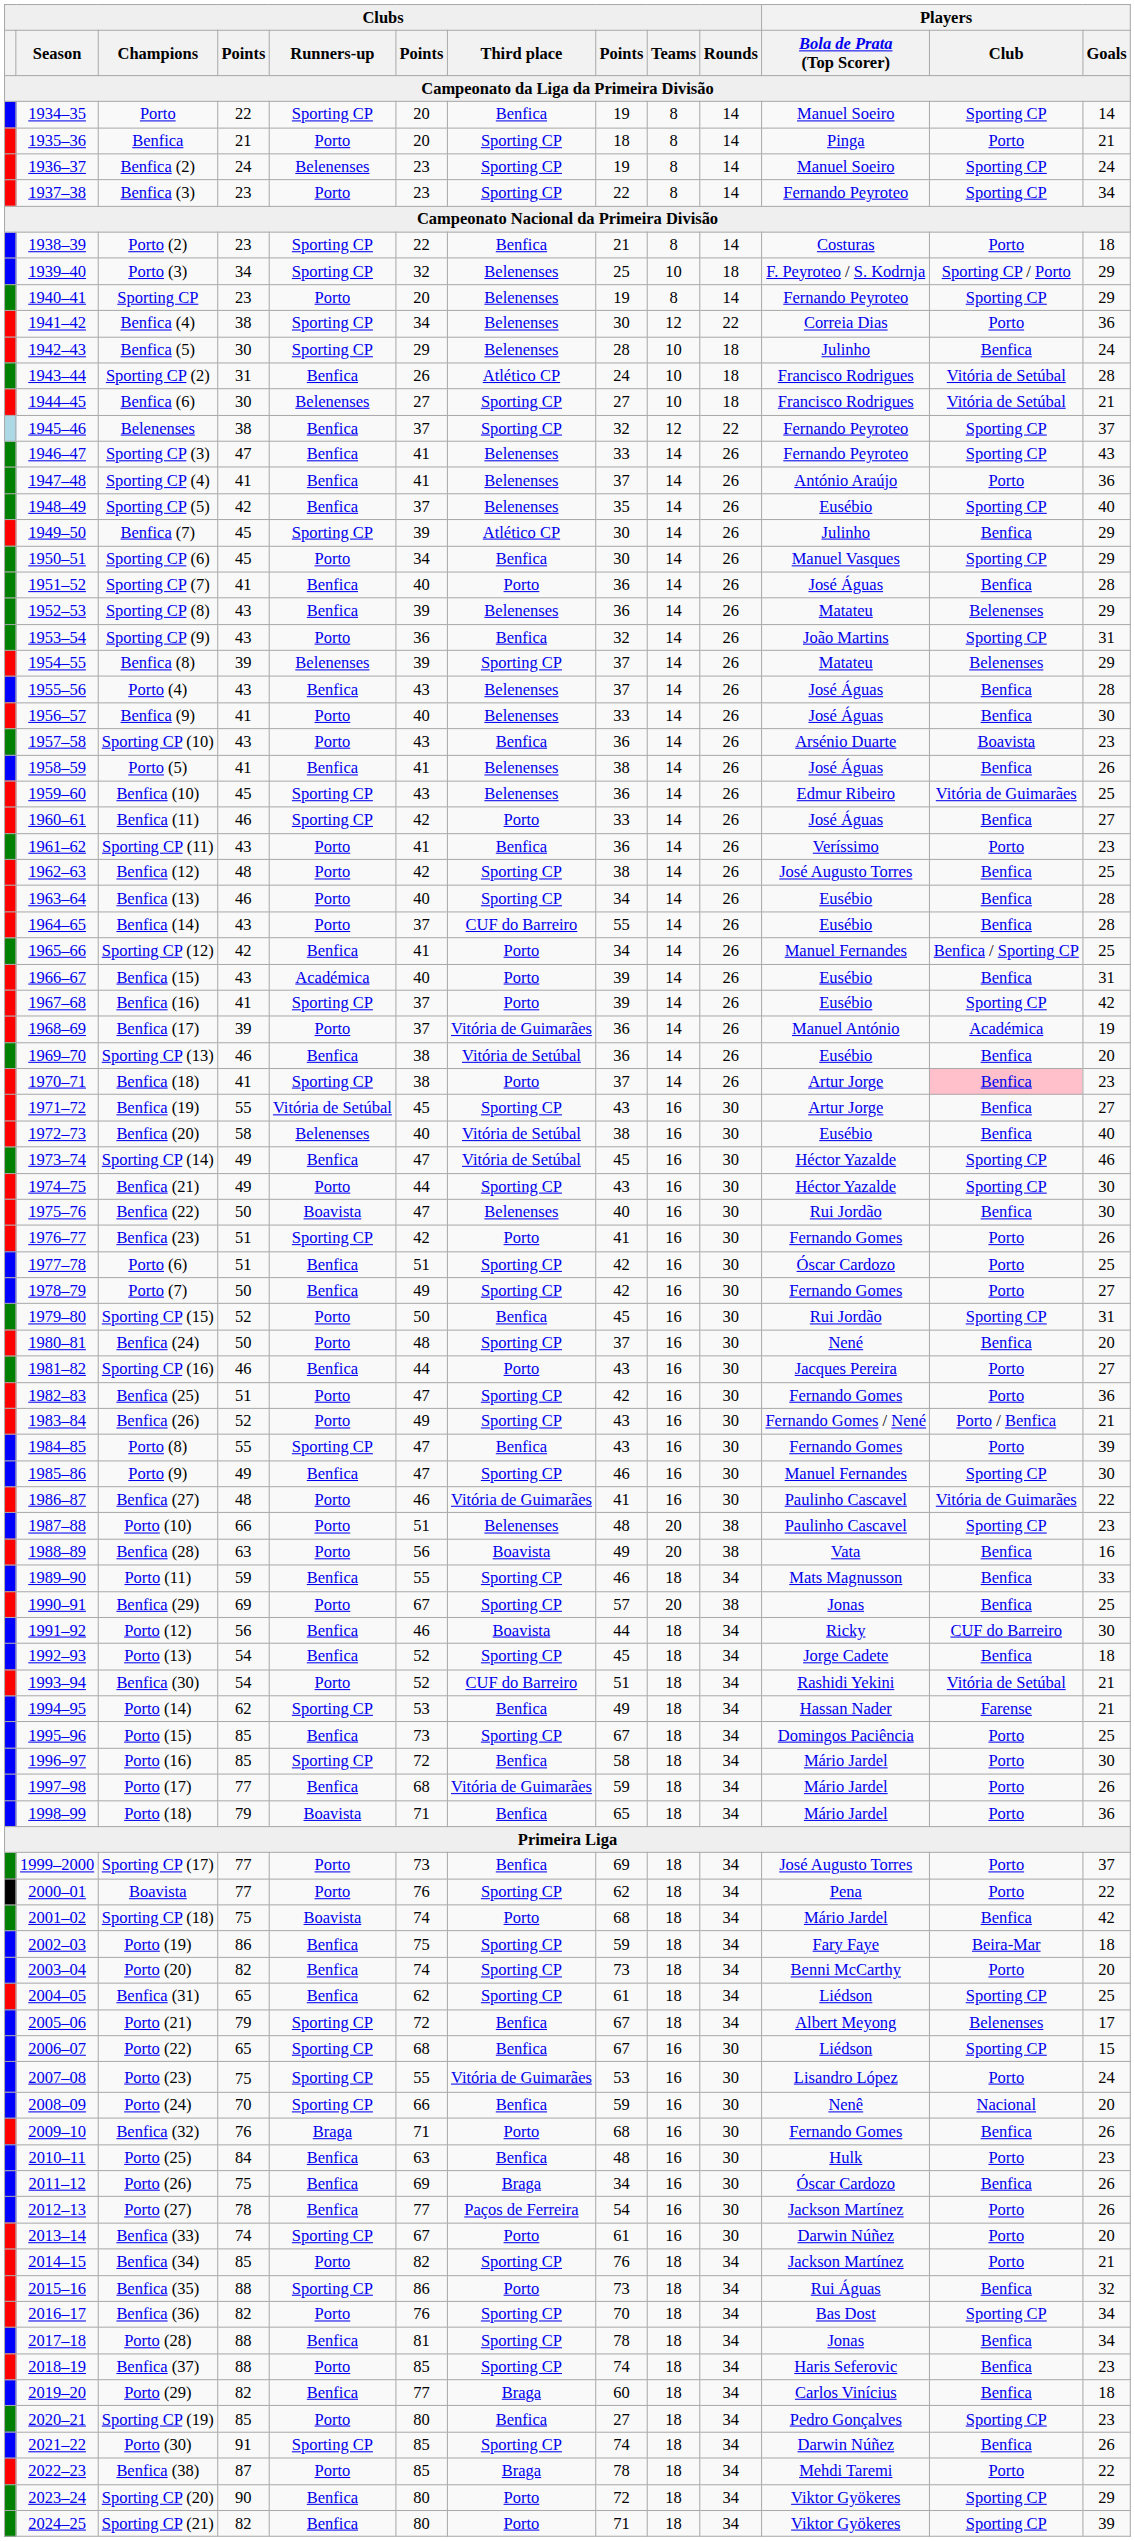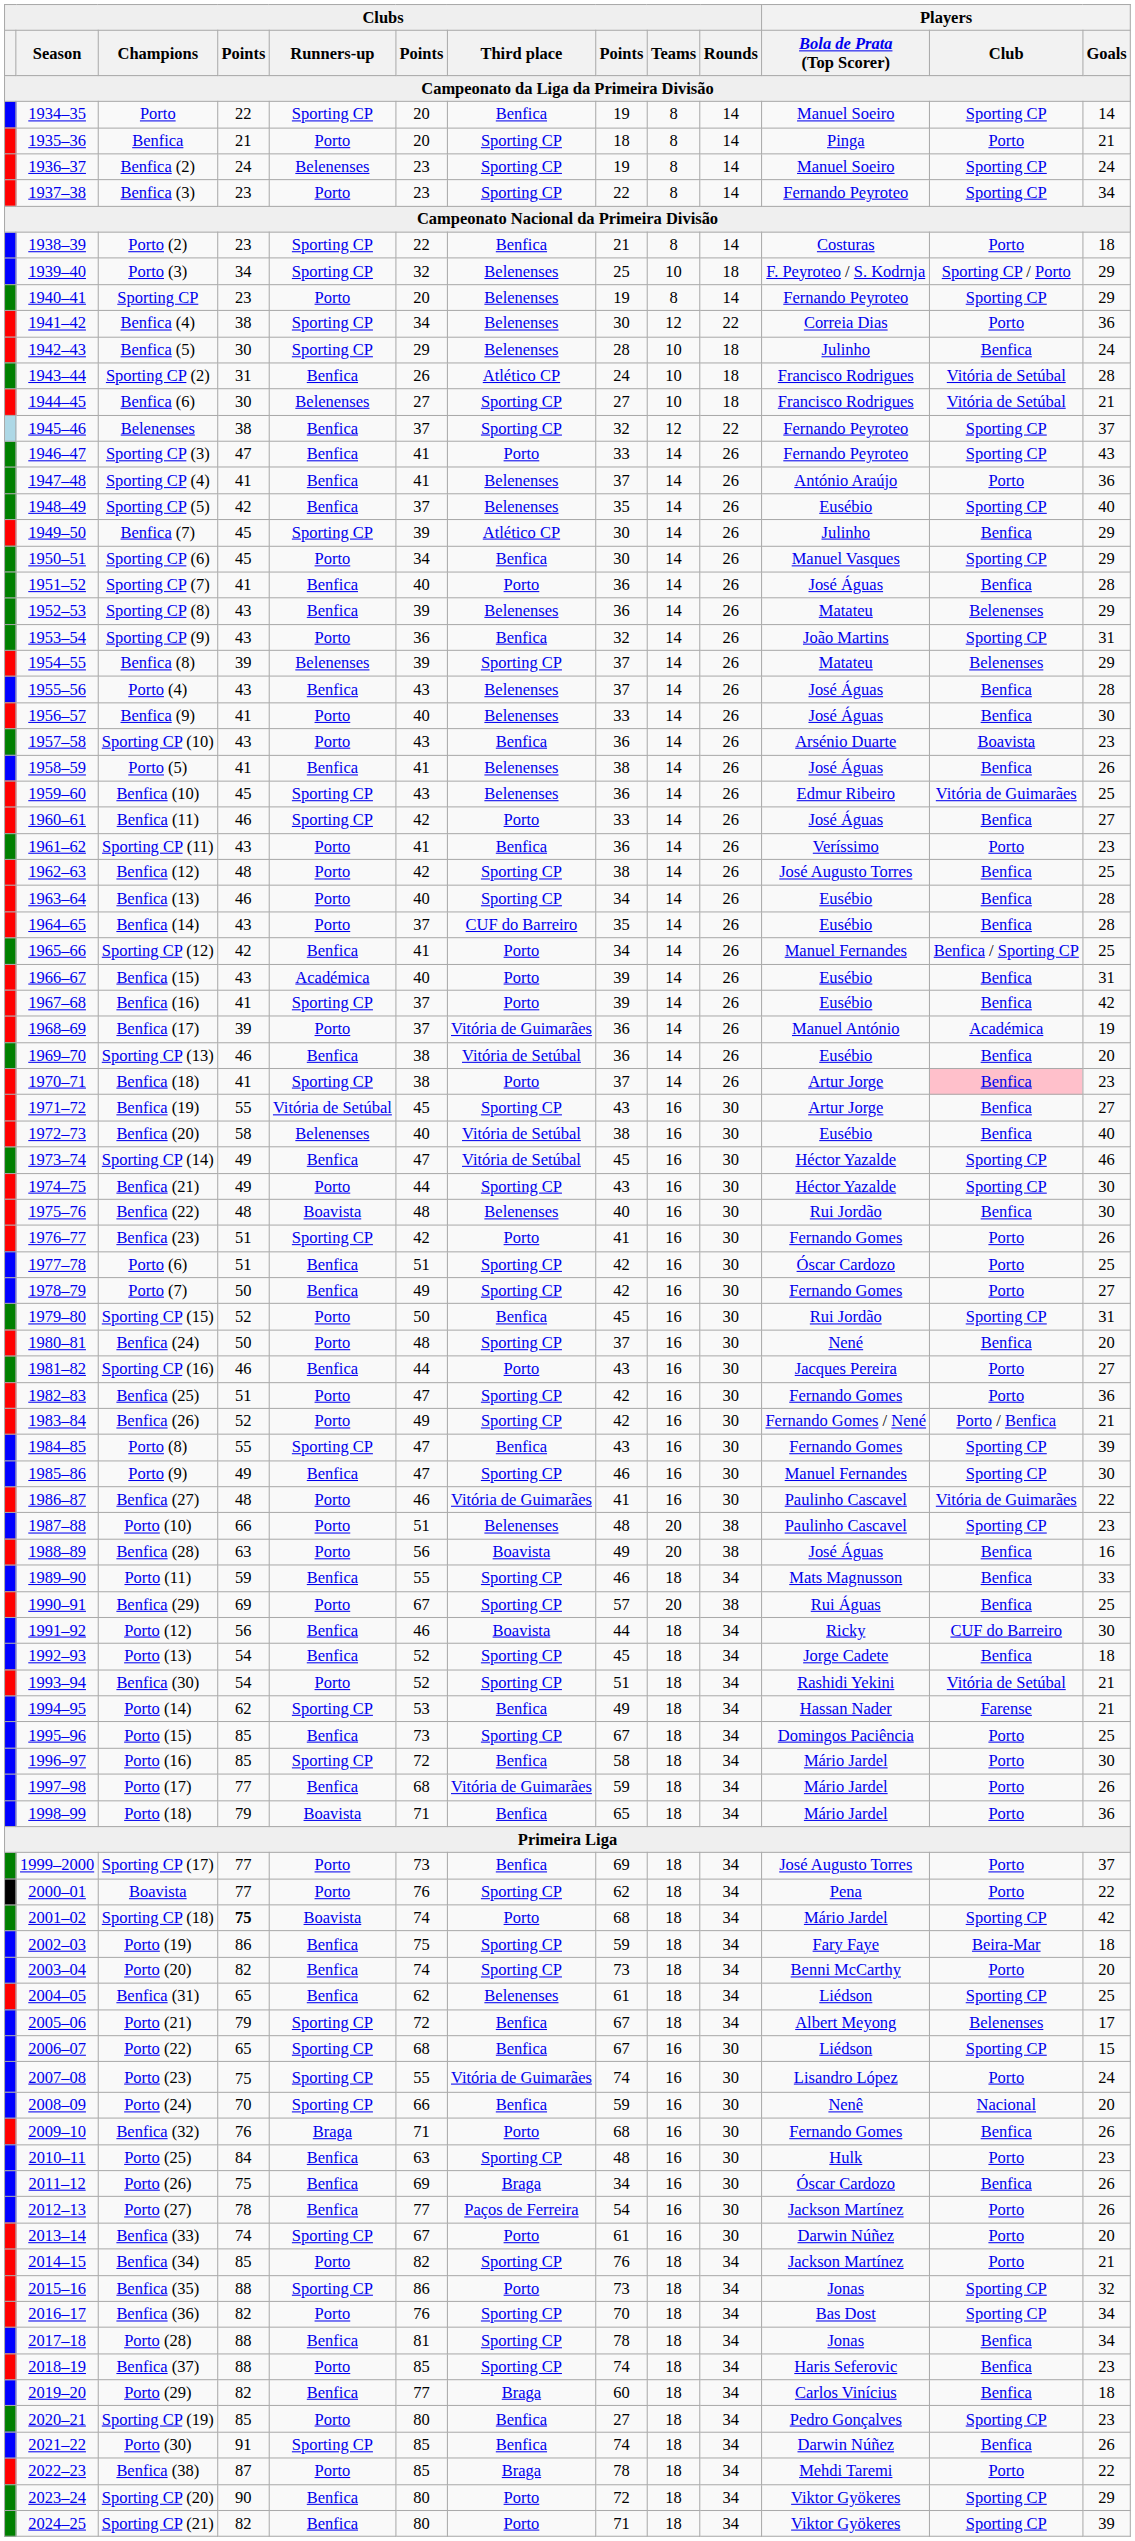Sporting CP (3) | Clubs / Third place: Belenenses -> Porto
Benfica (14) | column 8: 55 -> 35
Benfica (16) | Players / Club: Sporting CP -> Benfica
Benfica (22) | column 4: 50 -> 48
Benfica (22) | column 6: 47 -> 48
Benfica (26) | column 8: 43 -> 42
Porto (8) | Players / Club: Porto -> Sporting CP
Benfica (28) | Players / Bola de Prata (Top Scorer): Vata -> José Águas
Benfica (29) | Players / Bola de Prata (Top Scorer): Jonas -> Rui Águas
Benfica (30) | Clubs / Third place: CUF do Barreiro -> Sporting CP
Sporting CP (18) | column 4: normal -> bold
Sporting CP (18) | Players / Club: Benfica -> Sporting CP
Benfica (31) | Clubs / Third place: Sporting CP -> Belenenses
Porto (23) | column 8: 53 -> 74
Porto (25) | Clubs / Third place: Benfica -> Sporting CP
Benfica (35) | Players / Bola de Prata (Top Scorer): Rui Águas -> Jonas
Benfica (35) | Players / Club: Benfica -> Sporting CP
Porto (30) | Clubs / Third place: Sporting CP -> Benfica
